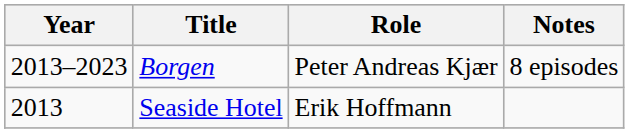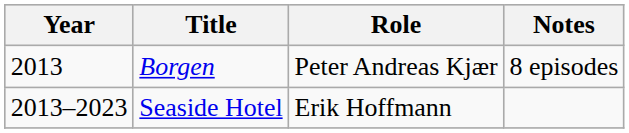Borgen | Year: 2013–2023 -> 2013
Seaside Hotel | Year: 2013 -> 2013–2023
